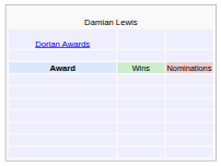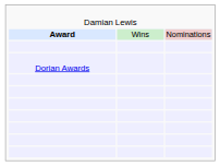rows swapped: Award <-> Dorian Awards
